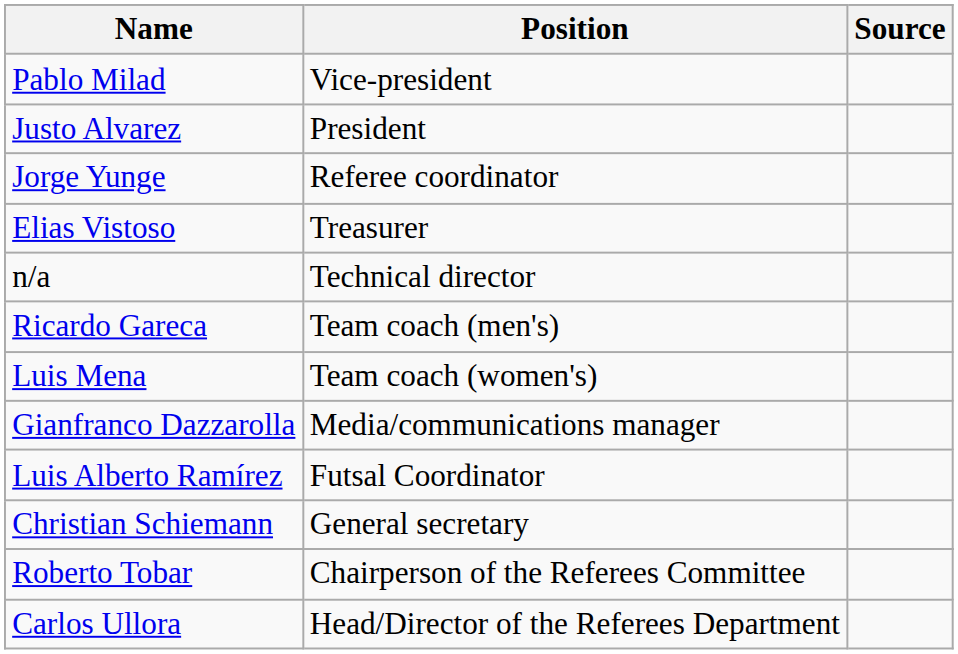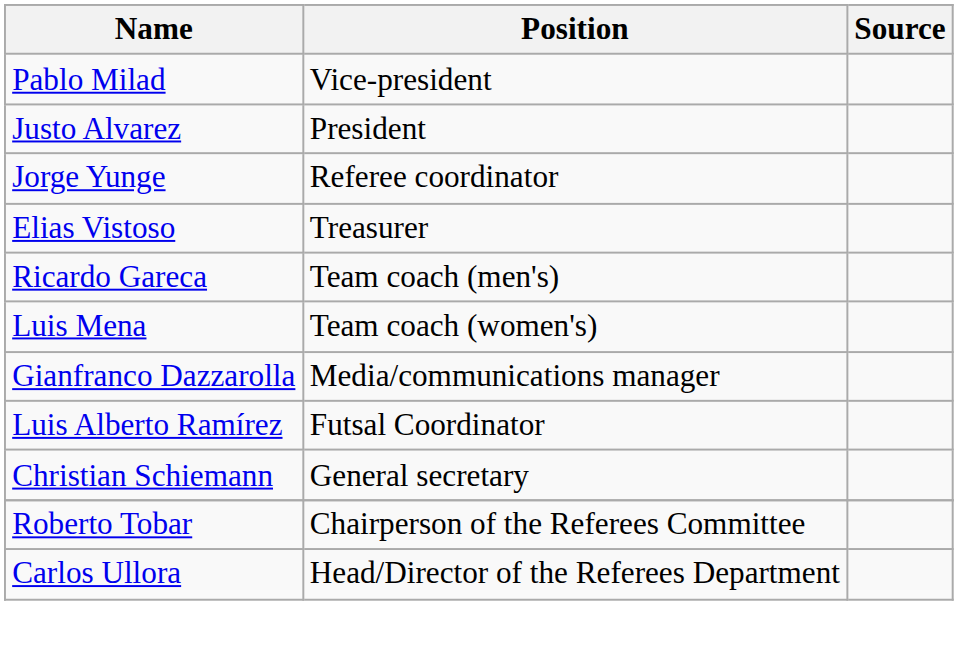- row: n/a | Technical director
